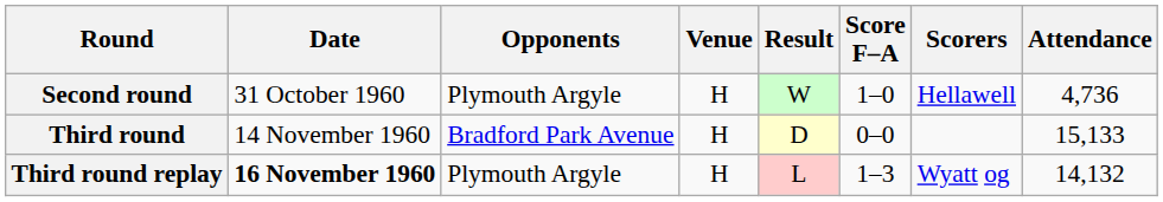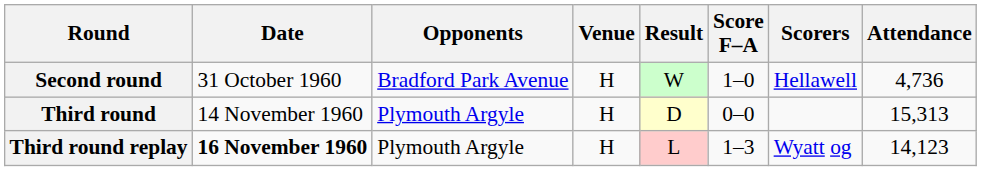Second round | Opponents: Plymouth Argyle -> Bradford Park Avenue
Third round | Opponents: Bradford Park Avenue -> Plymouth Argyle
Third round | Attendance: 15,133 -> 15,313
Third round replay | Attendance: 14,132 -> 14,123
